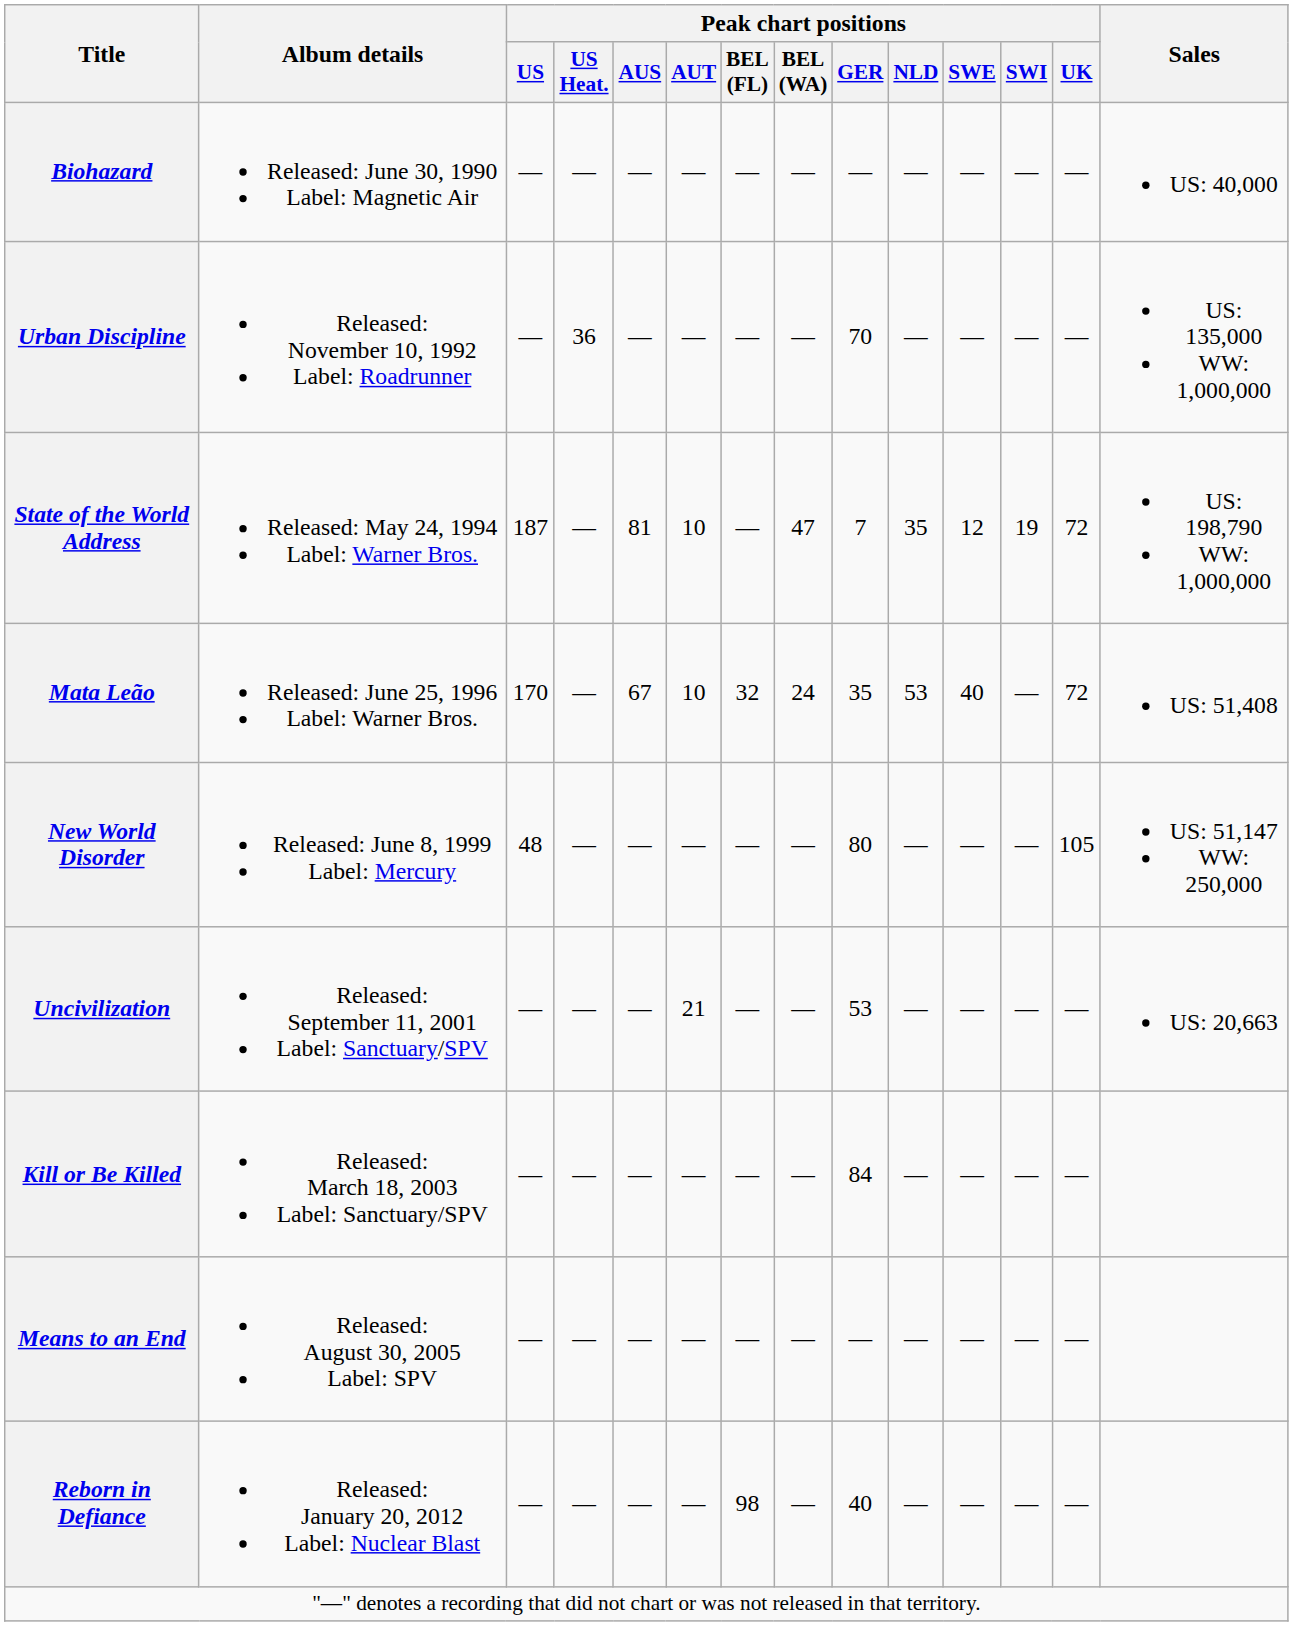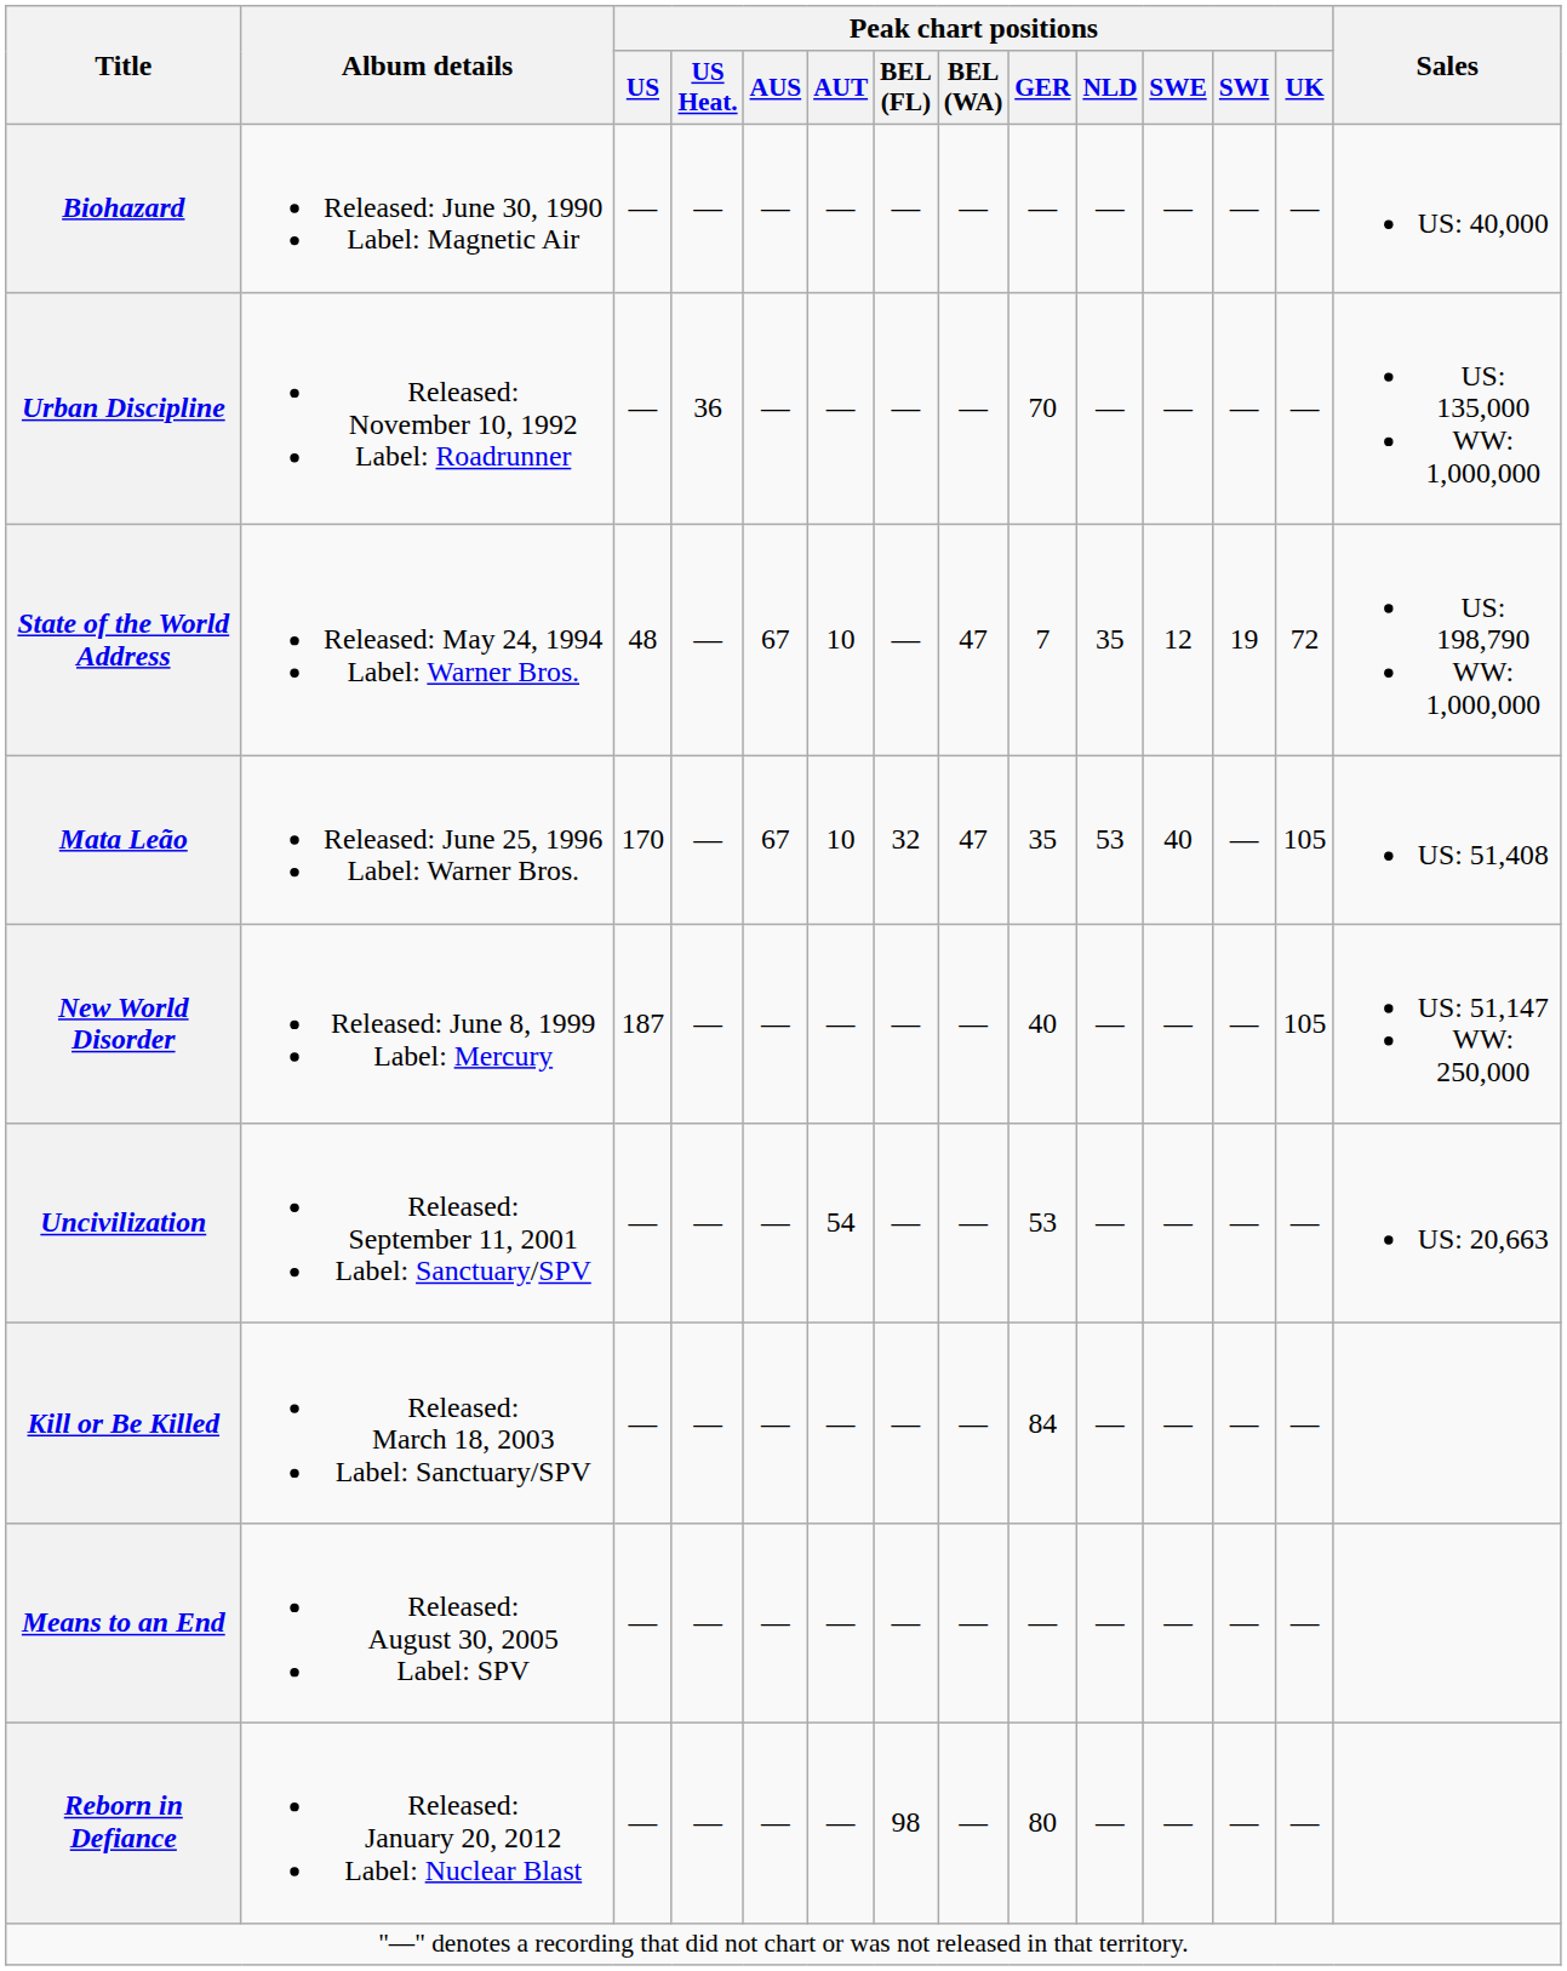State of the World Address | Peak chart positions / US: 187 -> 48
State of the World Address | Peak chart positions / AUS: 81 -> 67
Mata Leão | Peak chart positions / BEL (WA): 24 -> 47
Mata Leão | Peak chart positions / UK: 72 -> 105
New World Disorder | Peak chart positions / US: 48 -> 187
New World Disorder | Peak chart positions / GER: 80 -> 40
Uncivilization | Peak chart positions / AUT: 21 -> 54
Reborn in Defiance | Peak chart positions / GER: 40 -> 80
